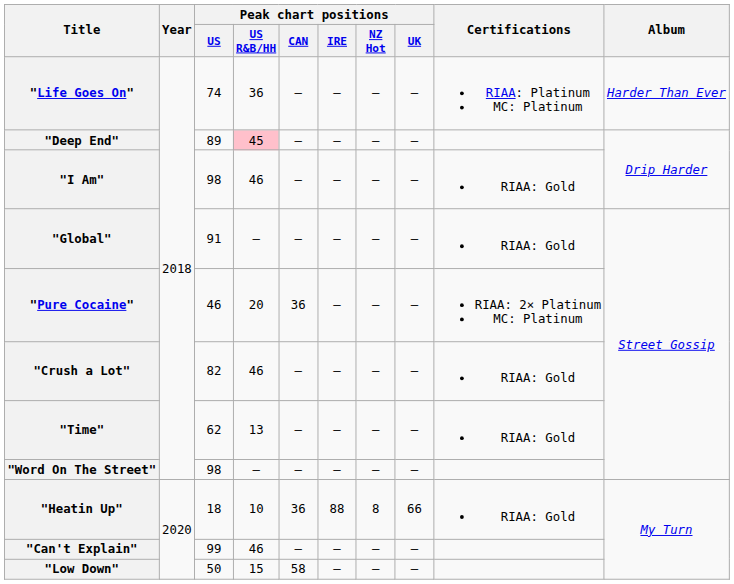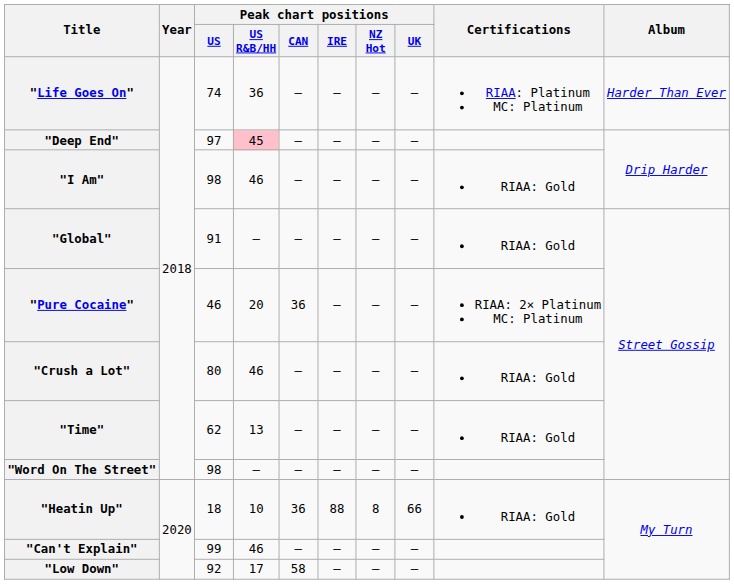"Deep End" | Peak chart positions / US: 89 -> 97
"Crush a Lot" | Peak chart positions / US: 82 -> 80
"Low Down" | Peak chart positions / US: 50 -> 92
"Low Down" | Peak chart positions / US R&B/HH: 15 -> 17
